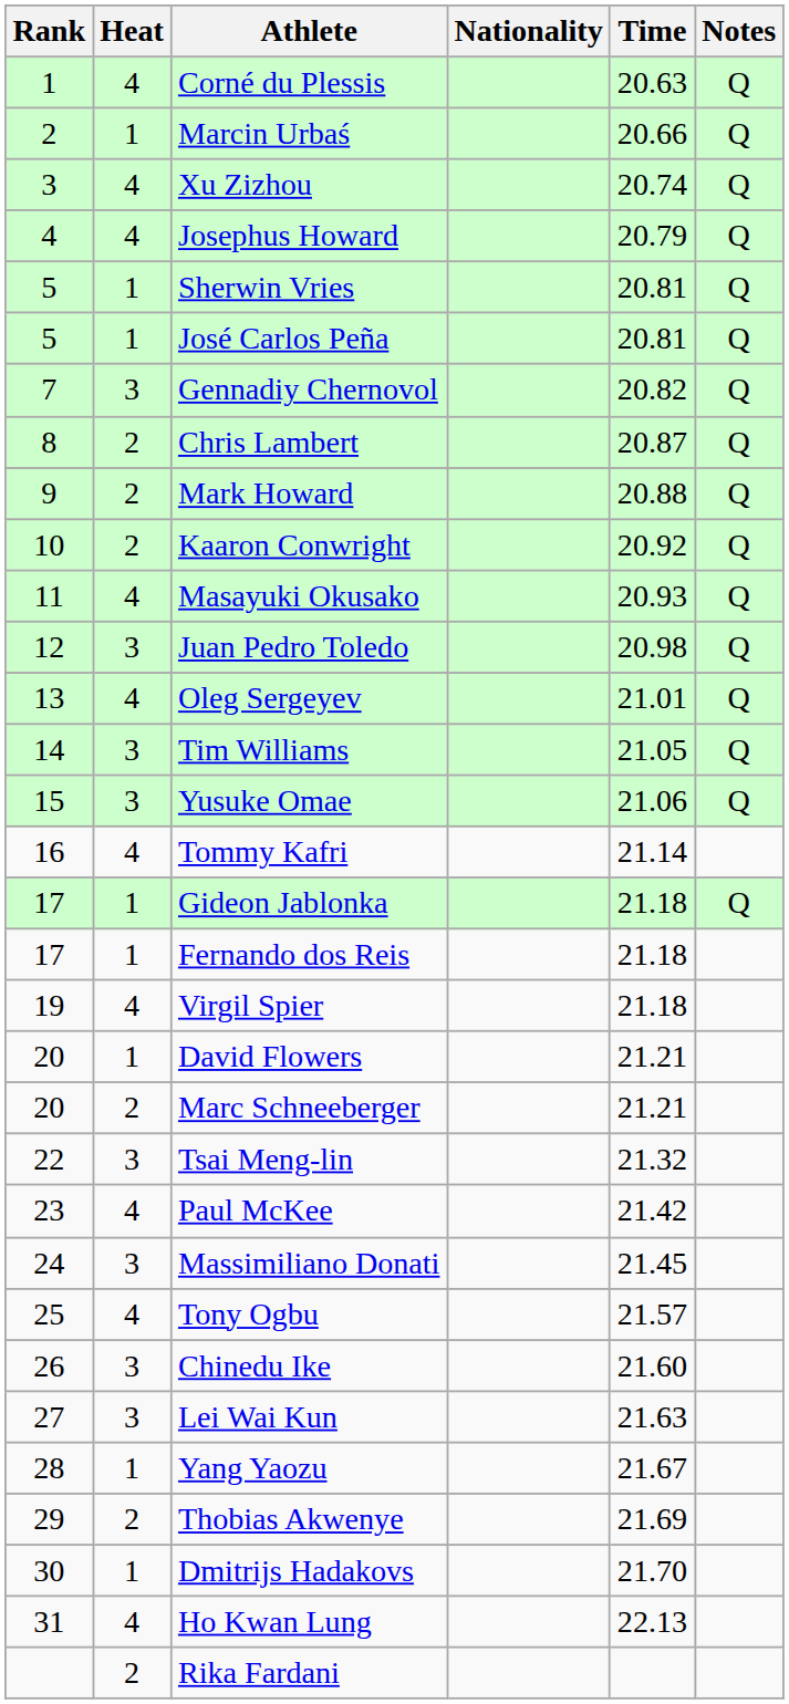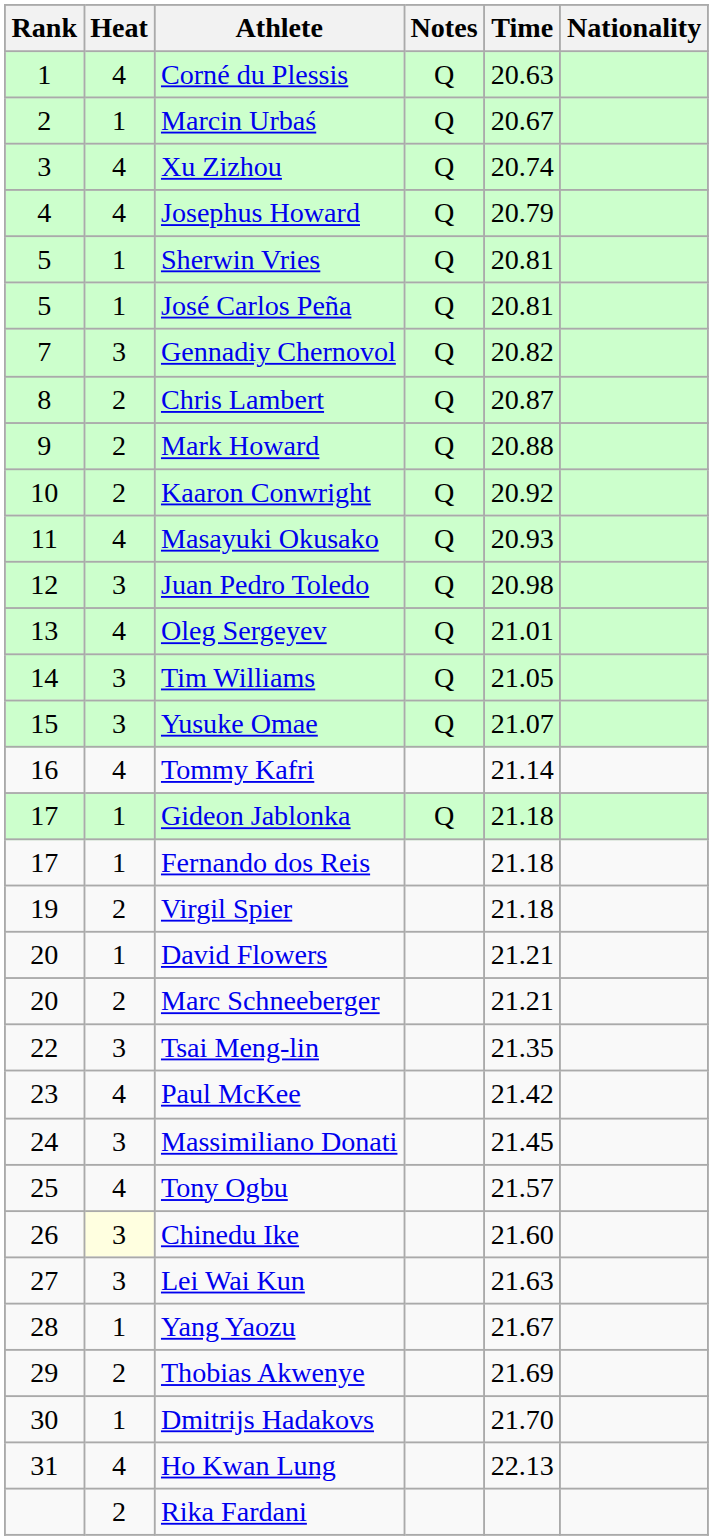columns swapped: Nationality <-> Notes
Marcin Urbaś | Time: 20.66 -> 20.67
Yusuke Omae | Time: 21.06 -> 21.07
Virgil Spier | Heat: 4 -> 2
Tsai Meng-lin | Time: 21.32 -> 21.35
Chinedu Ike | Heat: no background -> lightyellow background
